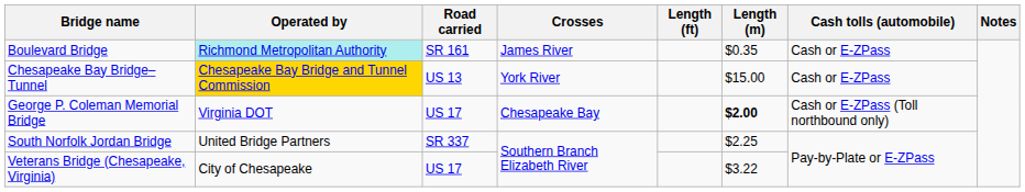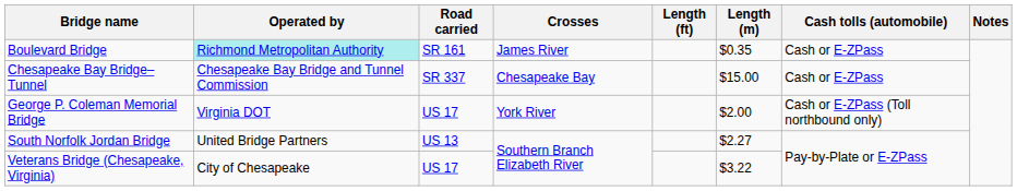Chesapeake Bay Bridge–Tunnel | Operated by: gold background -> no background
Chesapeake Bay Bridge–Tunnel | Road carried: US 13 -> SR 337
Chesapeake Bay Bridge–Tunnel | Crosses: York River -> Chesapeake Bay
George P. Coleman Memorial Bridge | Crosses: Chesapeake Bay -> York River
George P. Coleman Memorial Bridge | Length (m): bold -> normal
South Norfolk Jordan Bridge | Road carried: SR 337 -> US 13
South Norfolk Jordan Bridge | Length (m): $2.25 -> $2.27
